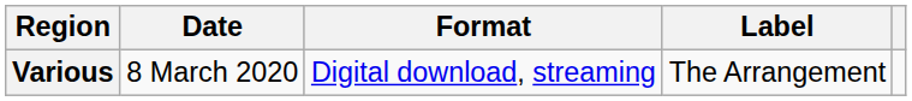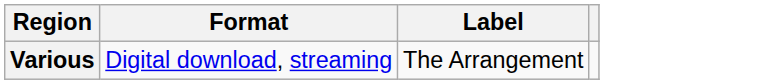- column: Date | 8 March 2020
